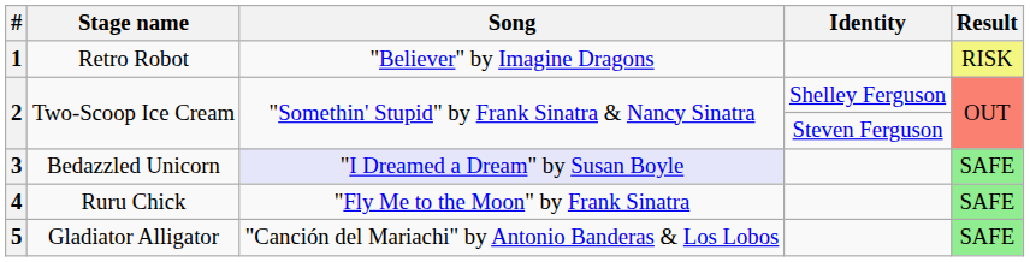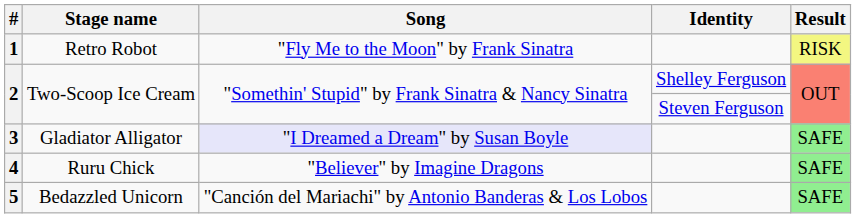1 | Song: "Believer" by Imagine Dragons -> "Fly Me to the Moon" by Frank Sinatra
3 | Stage name: Bedazzled Unicorn -> Gladiator Alligator
4 | Song: "Fly Me to the Moon" by Frank Sinatra -> "Believer" by Imagine Dragons
5 | Stage name: Gladiator Alligator -> Bedazzled Unicorn
